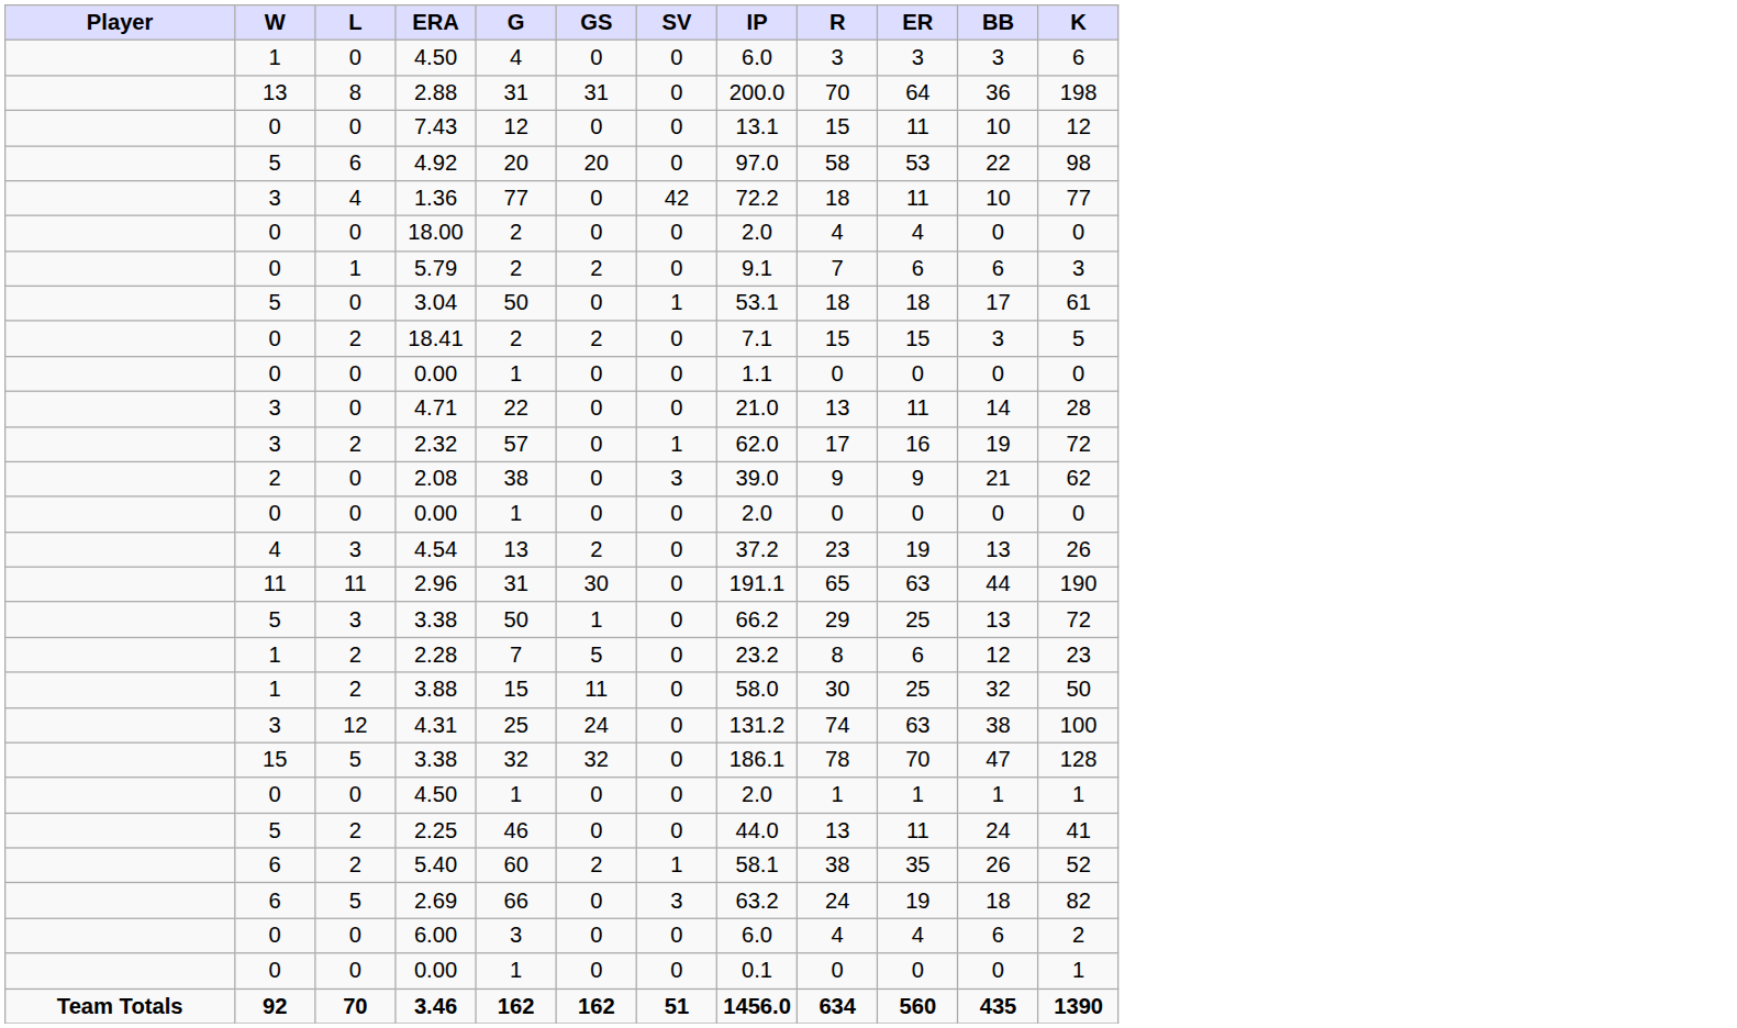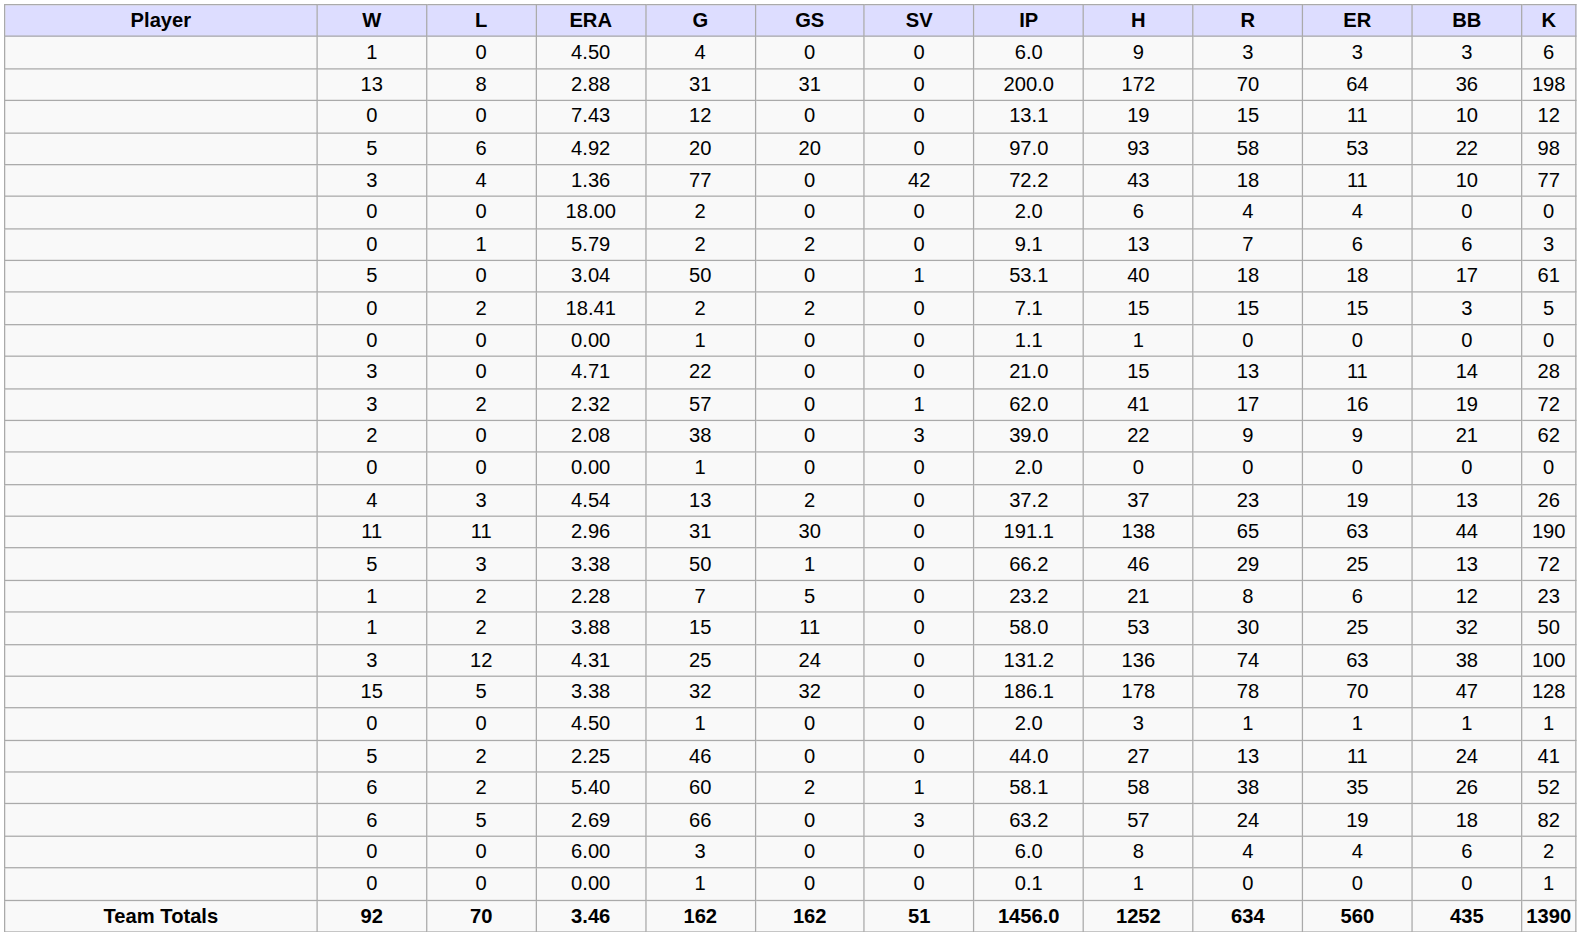+ column: H | 9 | 172 | 19 | 93 | 43 | 6 | 13 | 40 | 15 | 1 | 15 | 41 | 22 | 0 | 37 | 138 | 46 | 21 | 53 | 136 | 178 | 3 | 27 | 58 | 57 | 8 | 1 | 1252
